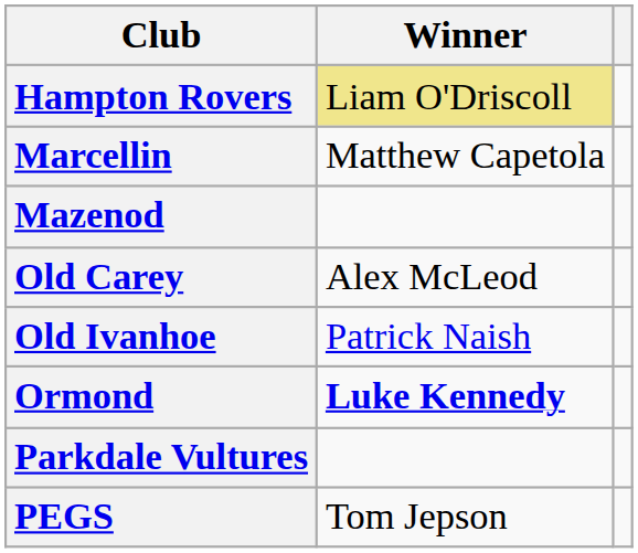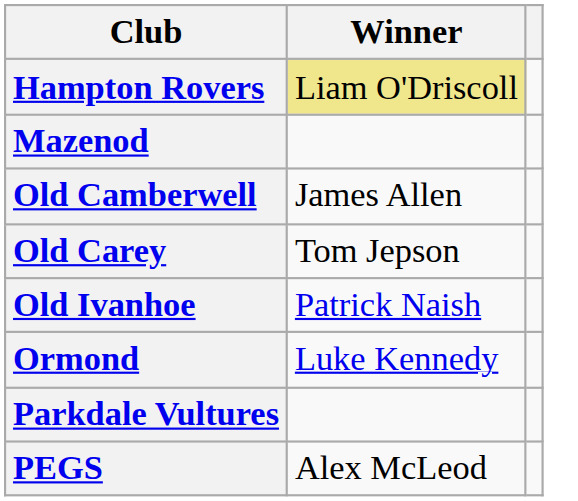- row: Marcellin | Matthew Capetola
+ row: Old Camberwell | James Allen
Old Carey | Winner: Alex McLeod -> Tom Jepson
Ormond | Winner: bold -> normal
PEGS | Winner: Tom Jepson -> Alex McLeod
